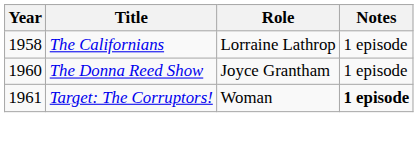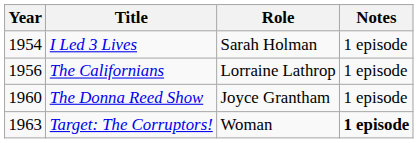+ row: 1954 | I Led 3 Lives | Sarah Holman | 1 episode
The Californians | Year: 1958 -> 1956
Target: The Corruptors! | Year: 1961 -> 1963
